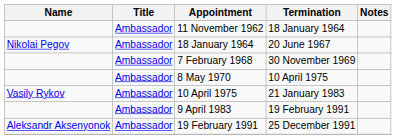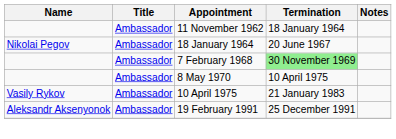7 February 1968 | Termination: no background -> lightgreen background
- row: Ambassador | 9 April 1983 | 19 February 1991
